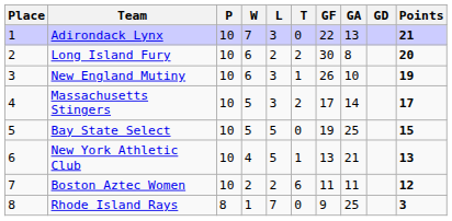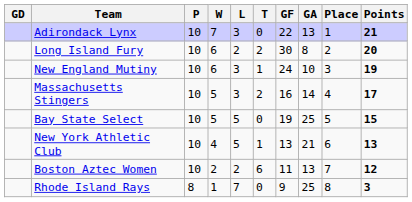columns swapped: Place <-> GD
New England Mutiny | GF: 26 -> 24
Massachusetts Stingers | GF: 17 -> 16
Boston Aztec Women | GA: 11 -> 13
